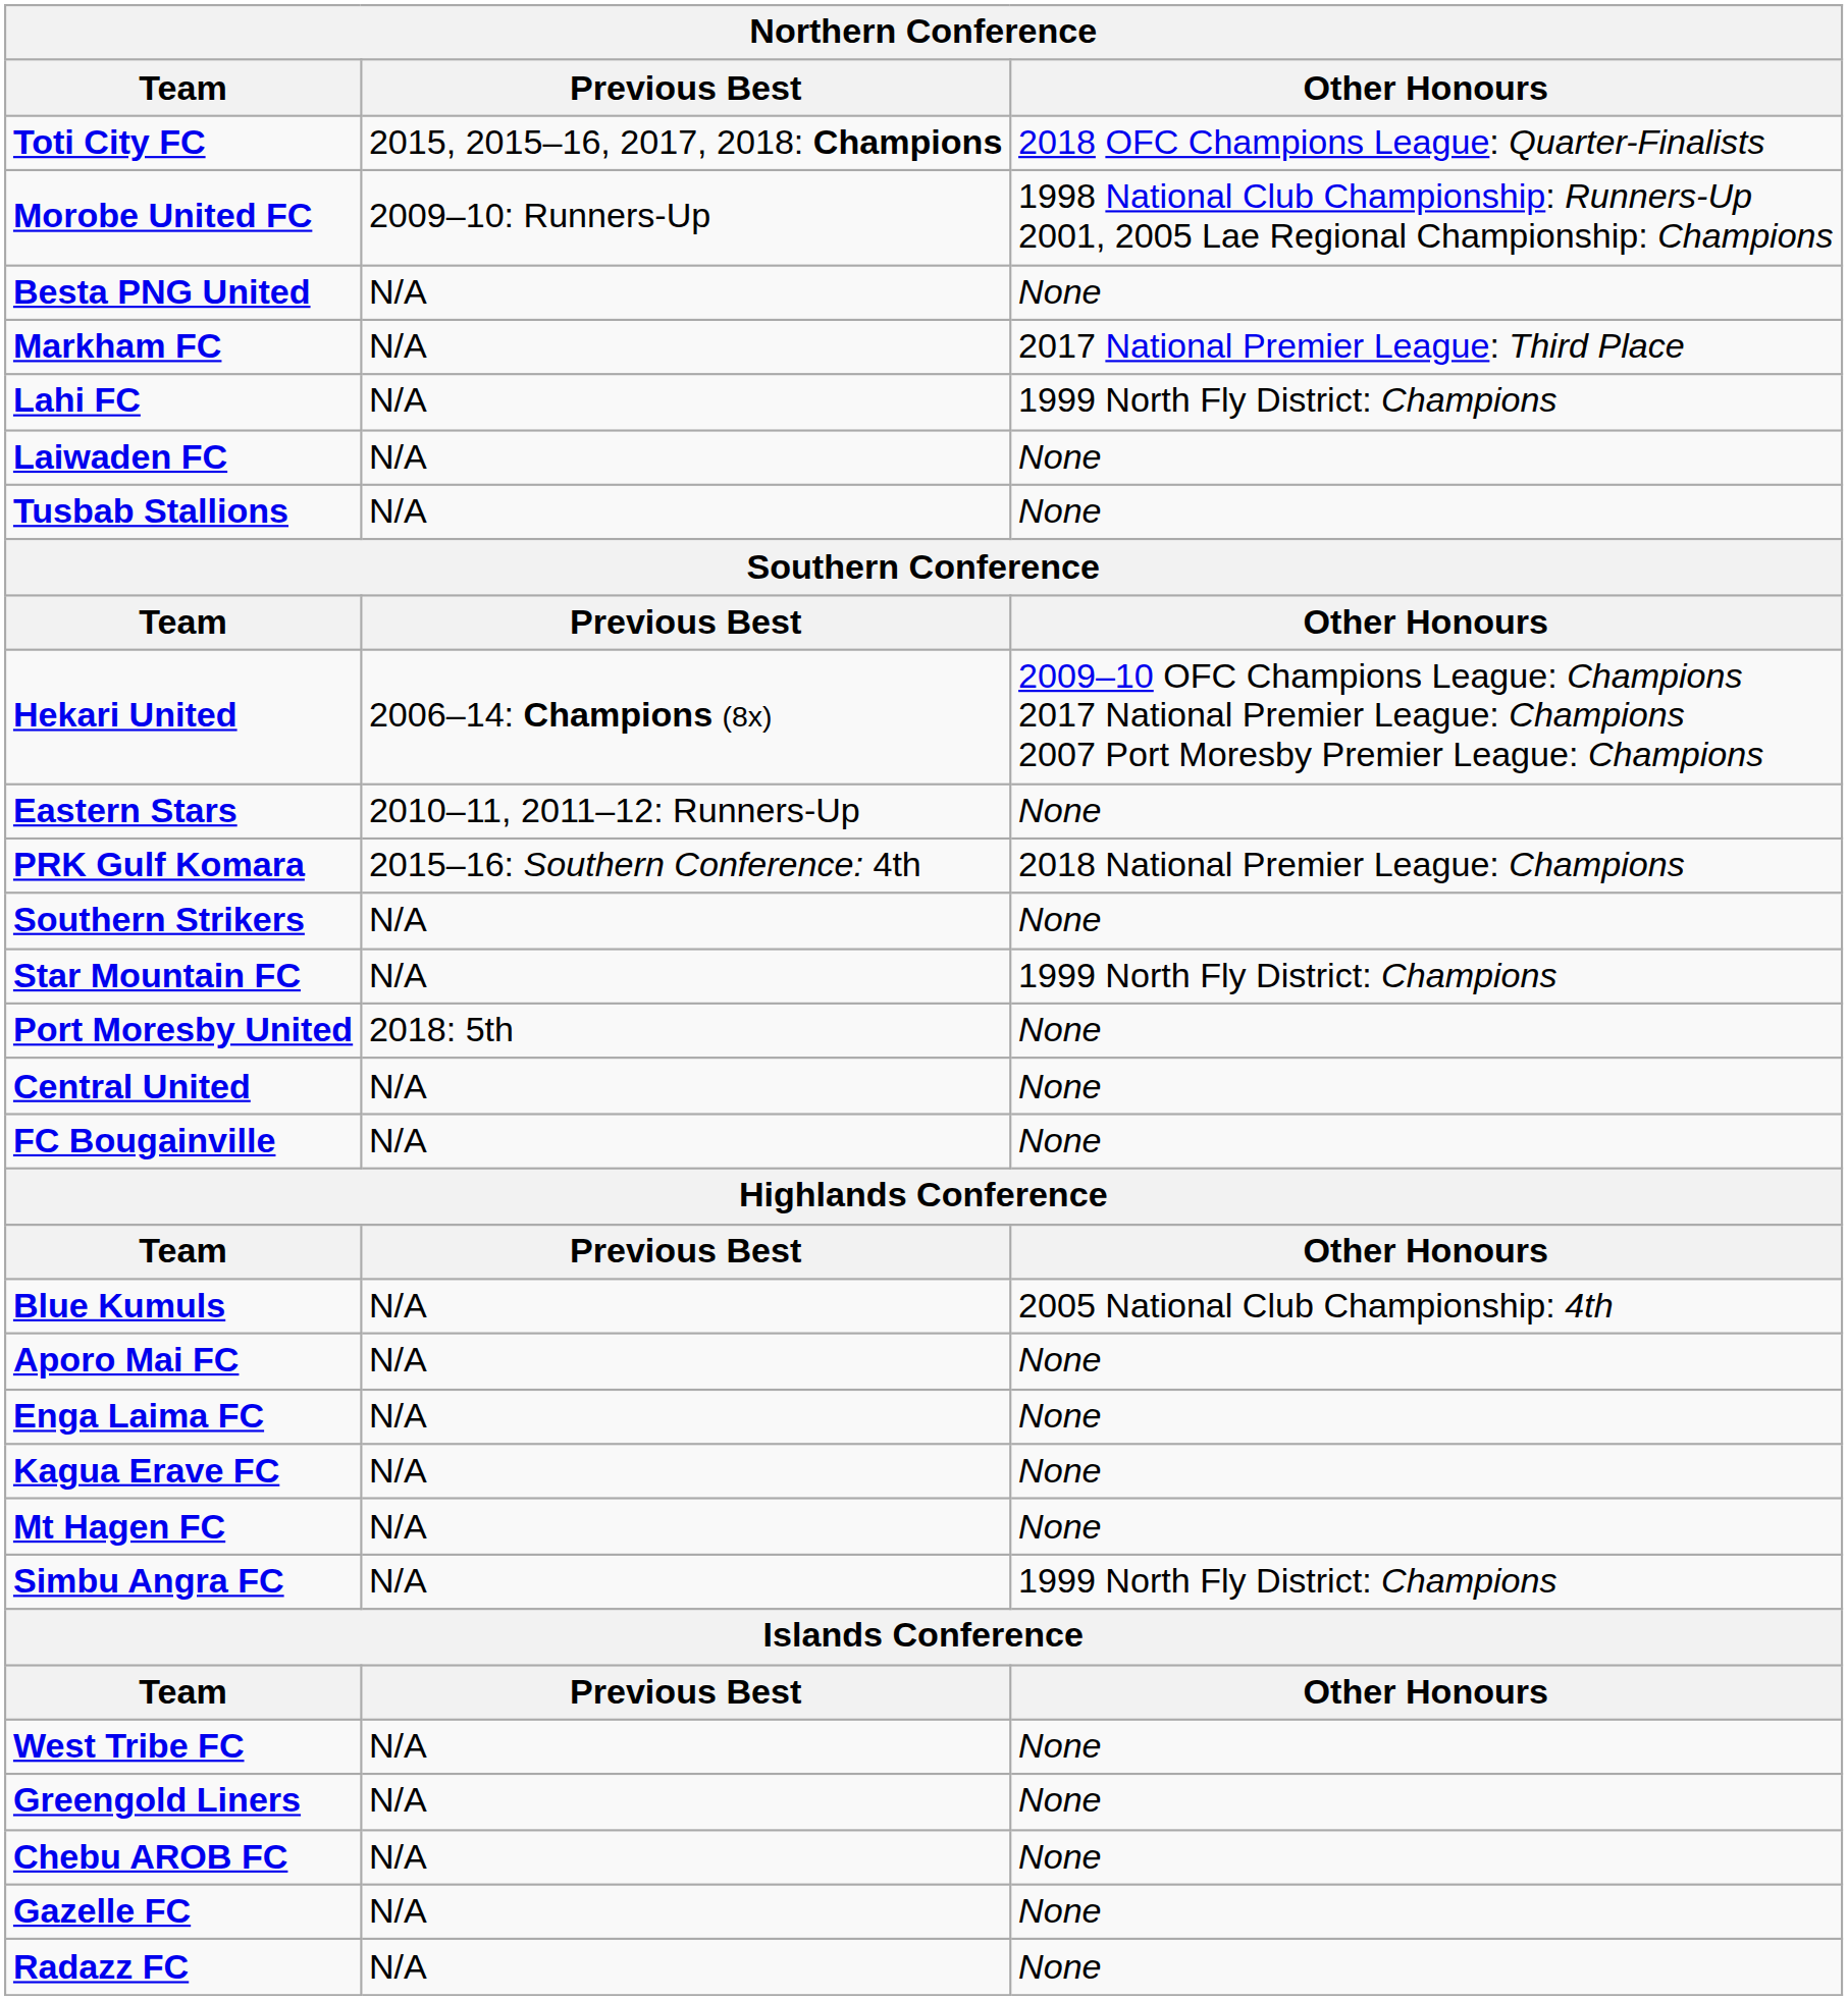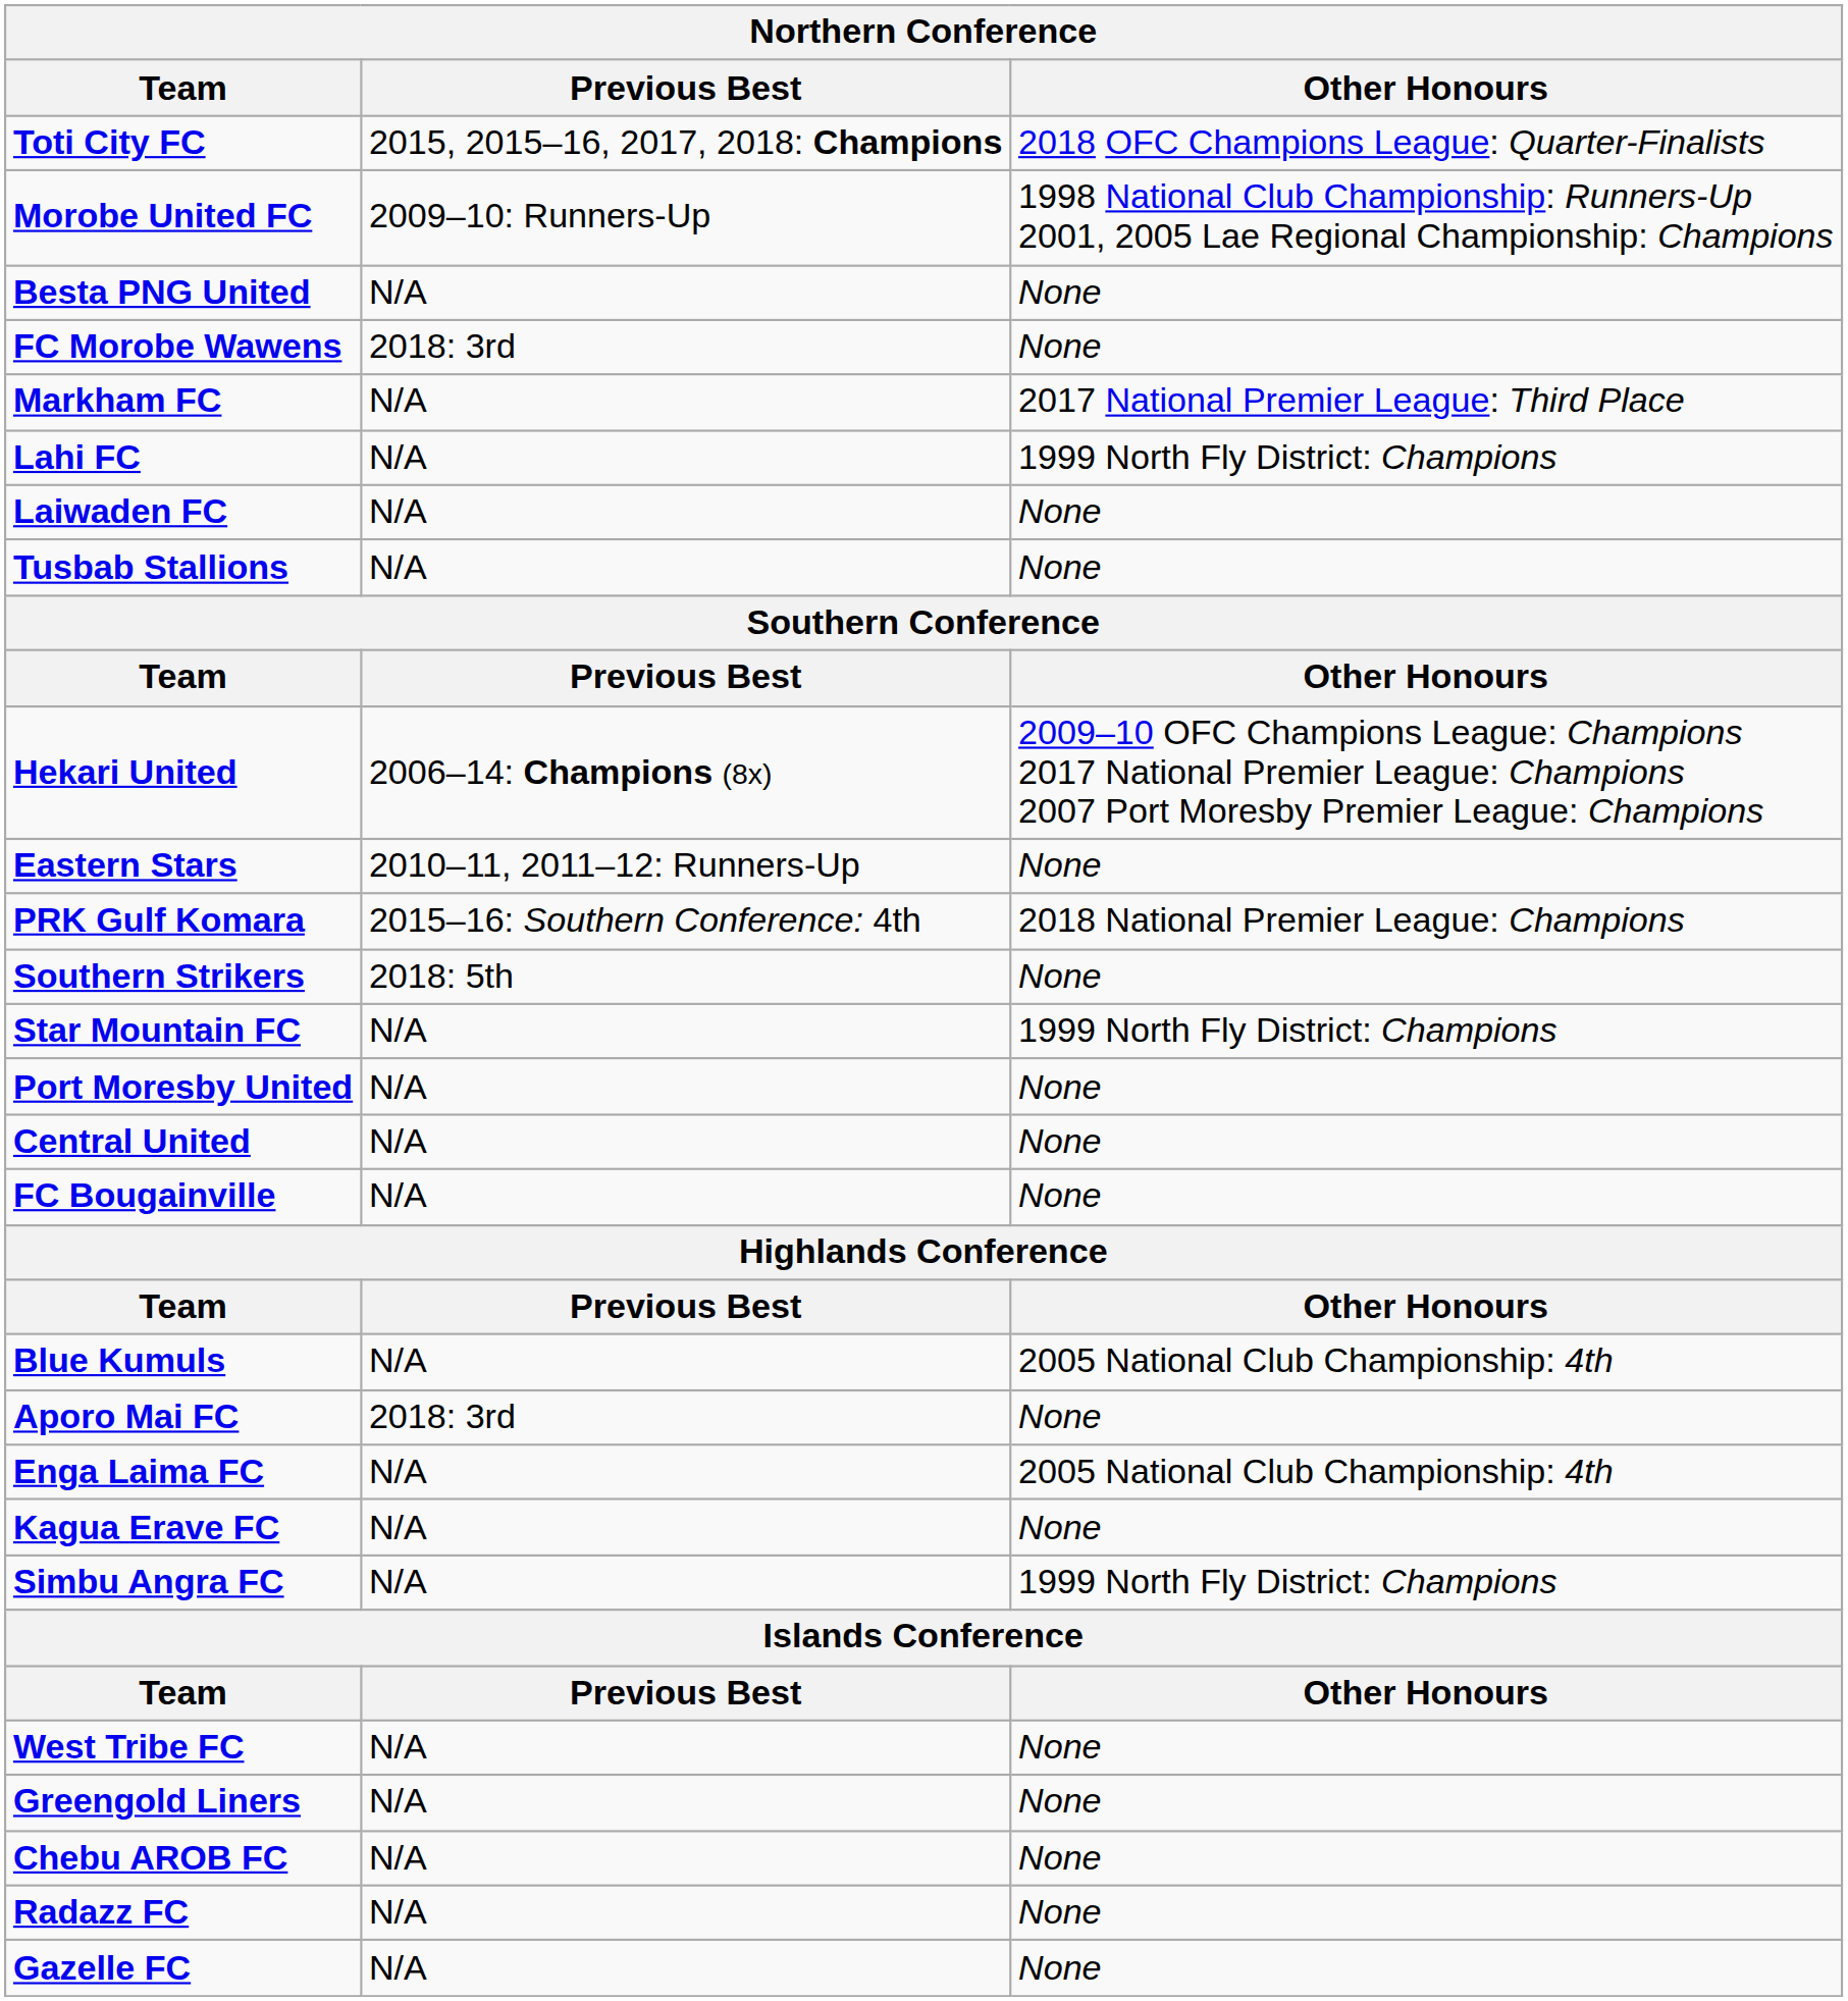+ row: FC Morobe Wawens | 2018: 3rd | None
Southern Strikers | Previous Best: N/A -> 2018: 5th
Port Moresby United | Previous Best: 2018: 5th -> N/A
Aporo Mai FC | Previous Best: N/A -> 2018: 3rd
Enga Laima FC | Other Honours: None -> 2005 National Club Championship: 4th
- row: Mt Hagen FC | N/A | None
rows swapped: Radazz FC <-> Gazelle FC
